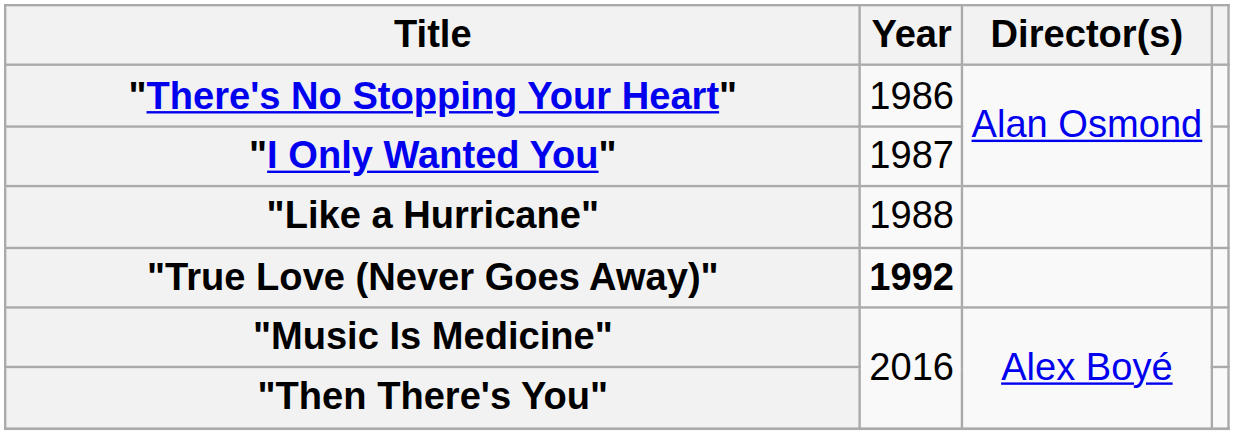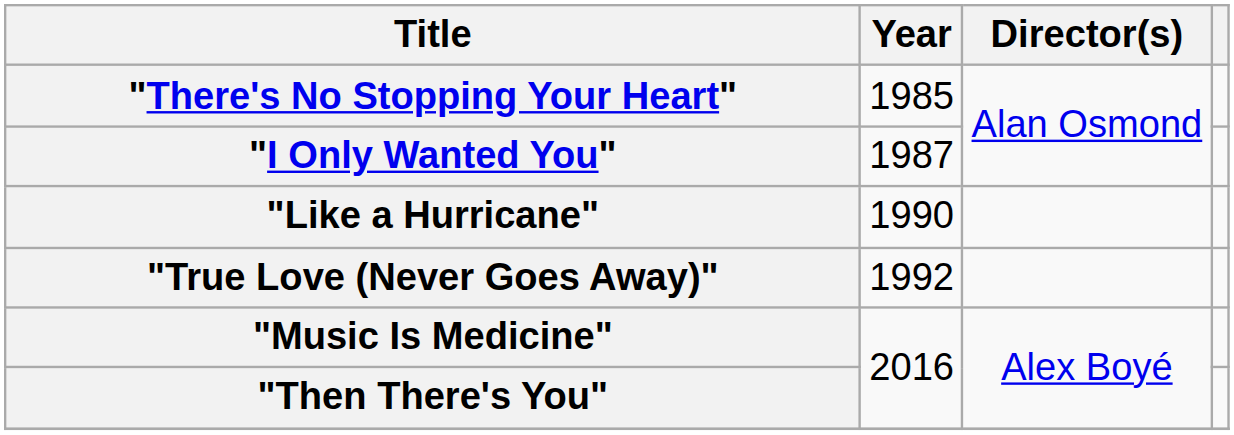"There's No Stopping Your Heart" | Year: 1986 -> 1985
"Like a Hurricane" | Year: 1988 -> 1990
"True Love (Never Goes Away)" | Year: bold -> normal
